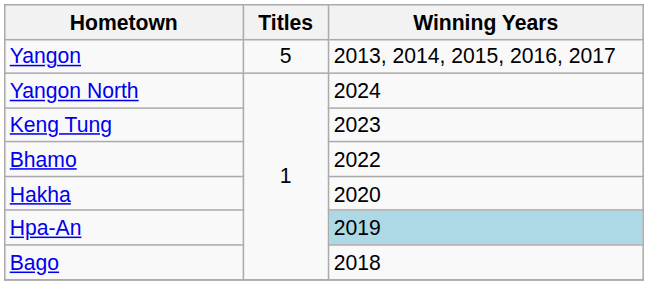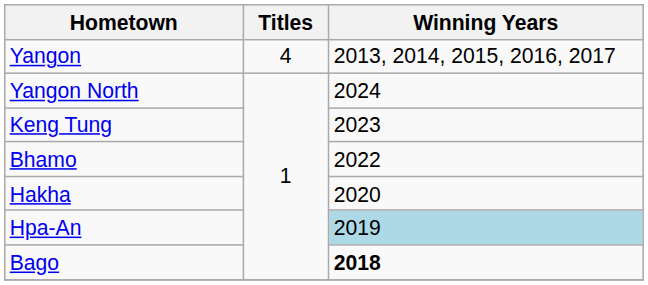Yangon | Titles: 5 -> 4
Bago | Winning Years: normal -> bold
